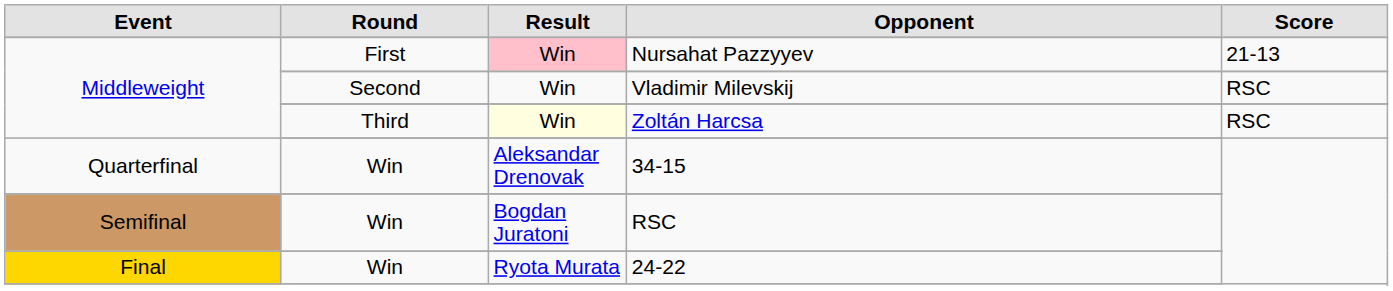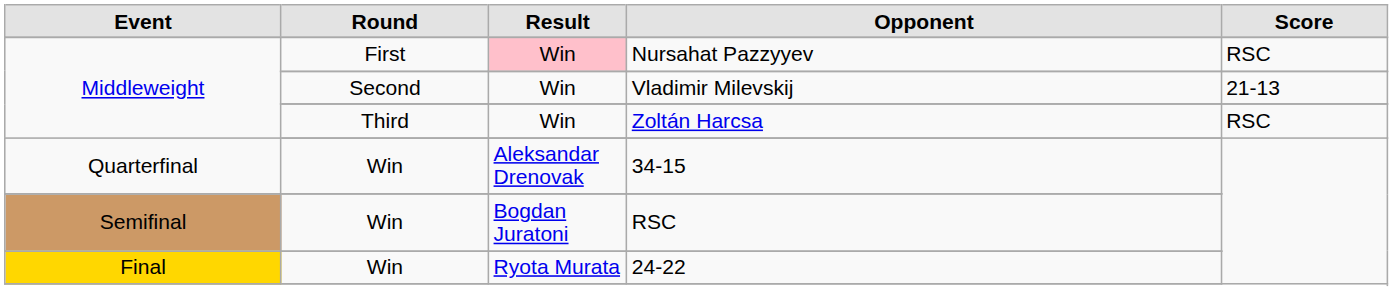Nursahat Pazzyyev | Score: 21-13 -> RSC
Vladimir Milevskij | Score: RSC -> 21-13
Zoltán Harcsa | Result: lightyellow background -> no background
